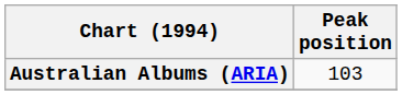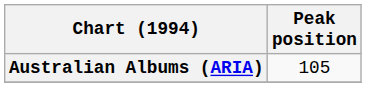Australian Albums (ARIA) | Peak position: 103 -> 105
